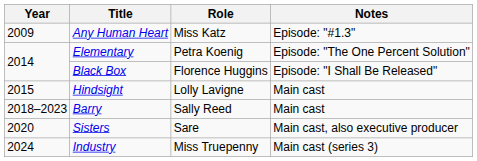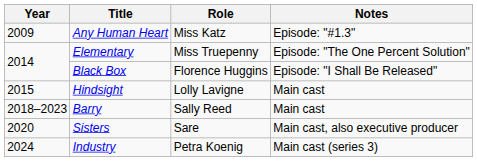Elementary | Role: Petra Koenig -> Miss Truepenny
Industry | Role: Miss Truepenny -> Petra Koenig
